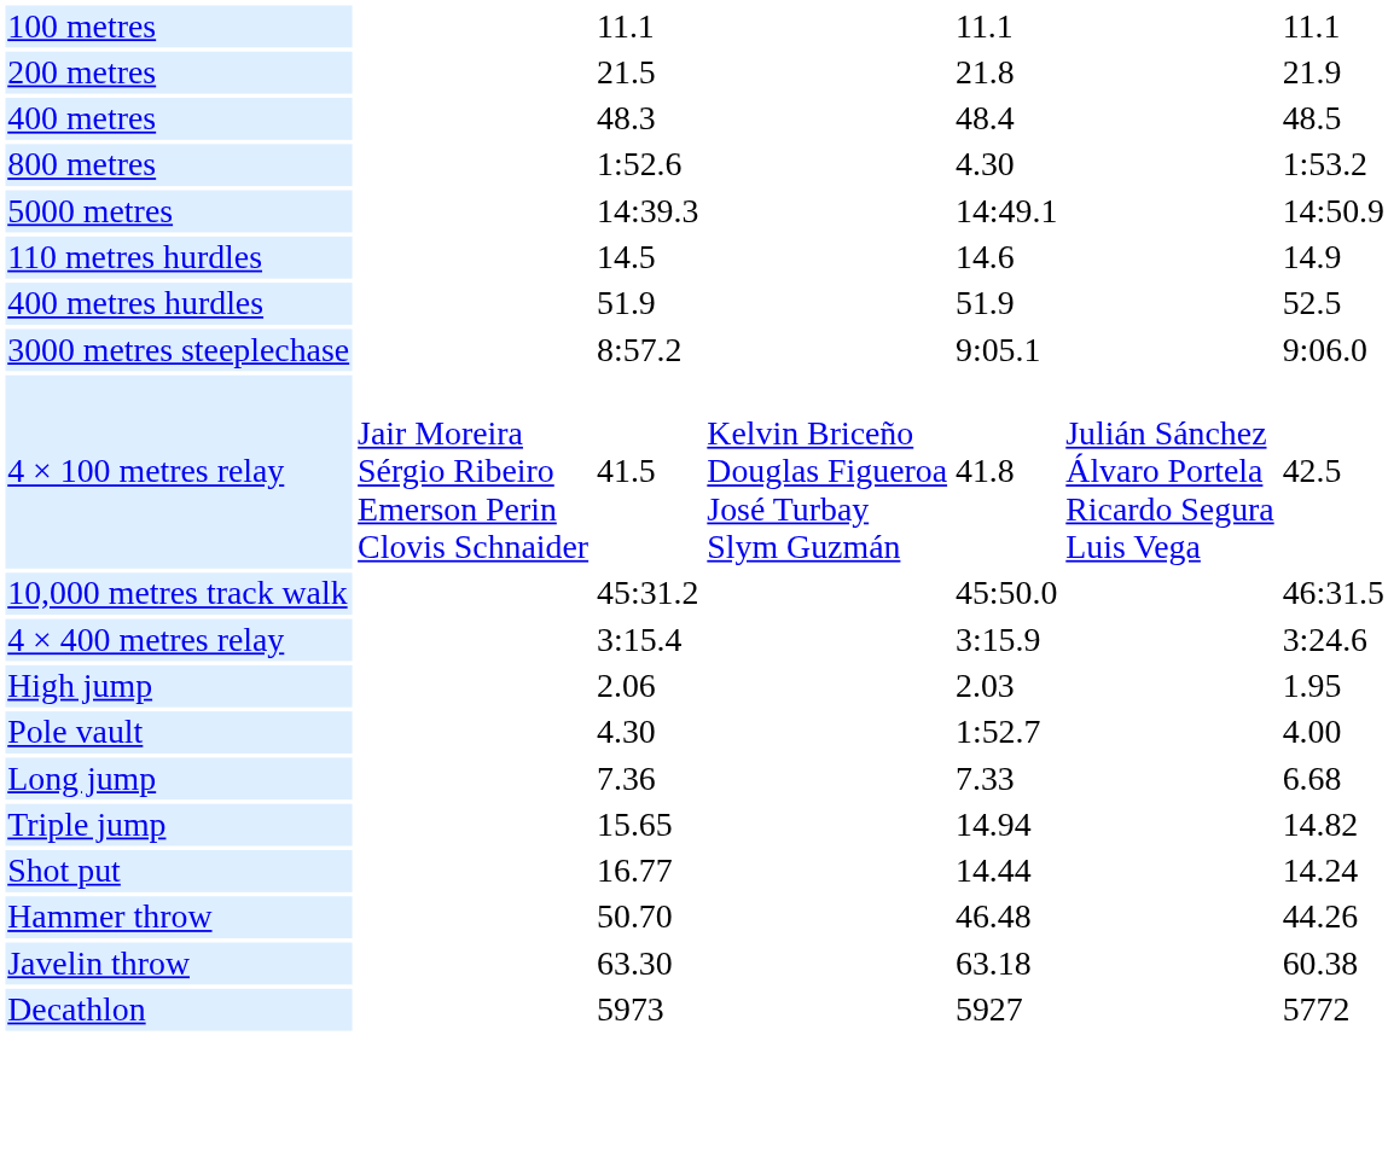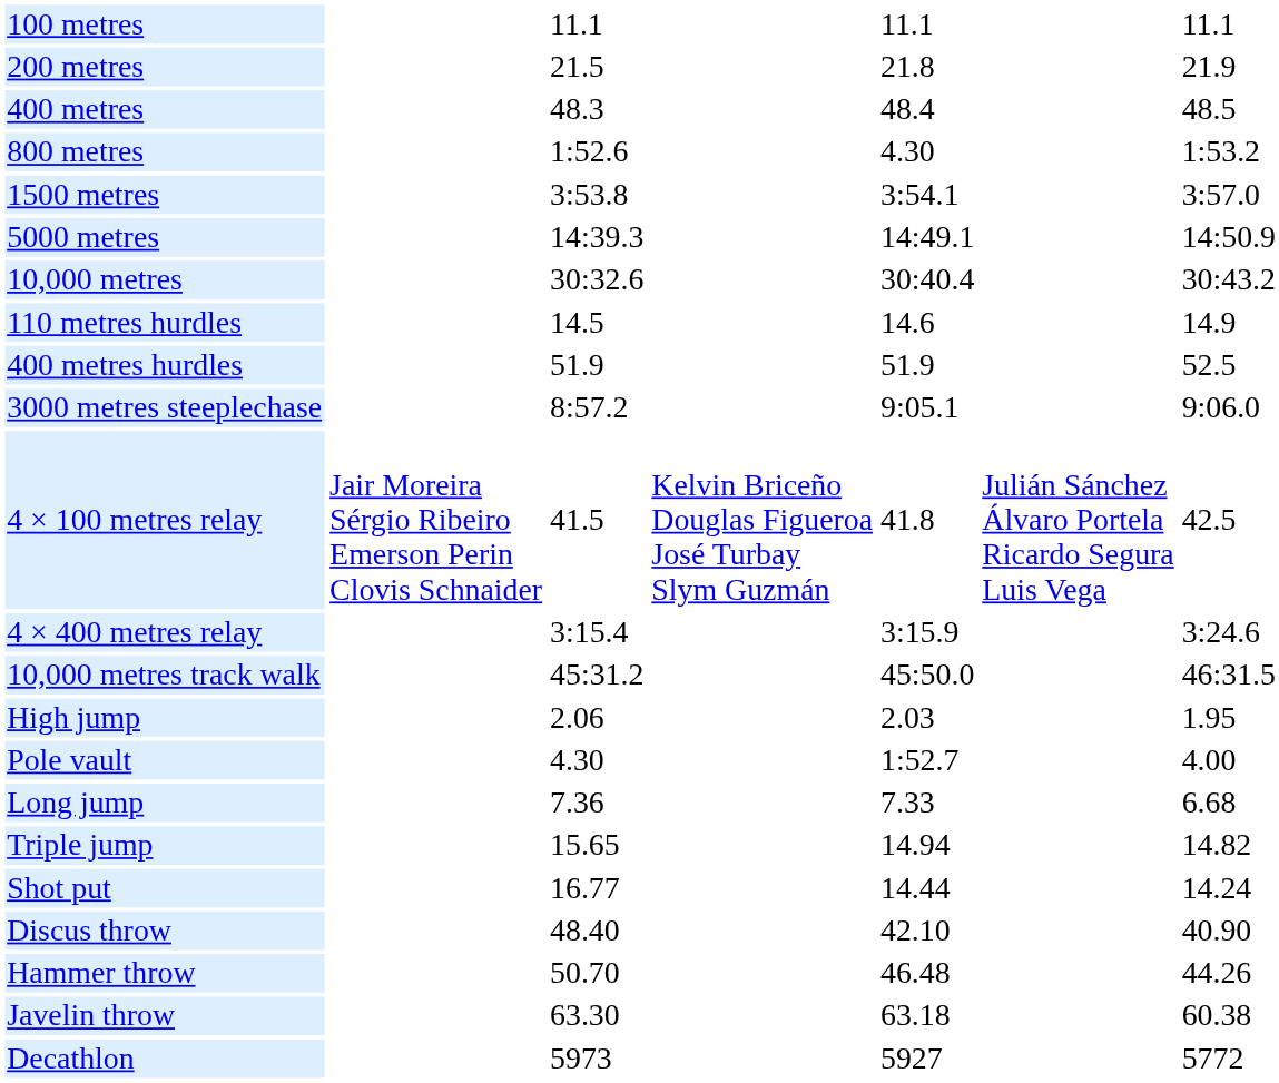+ row: 1500 metres | 3:53.8 | 3:54.1 | 3:57.0
+ row: 10,000 metres | 30:32.6 | 30:40.4 | 30:43.2
rows swapped: 4 × 400 metres relay <-> 10,000 metres track walk
+ row: Discus throw | 48.40 | 42.10 | 40.90
